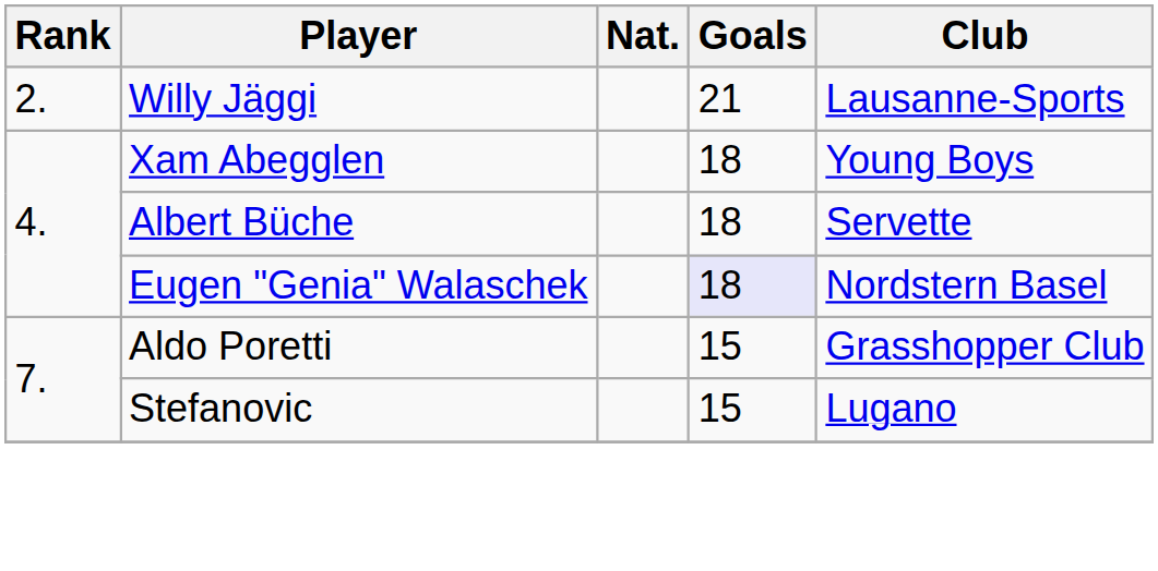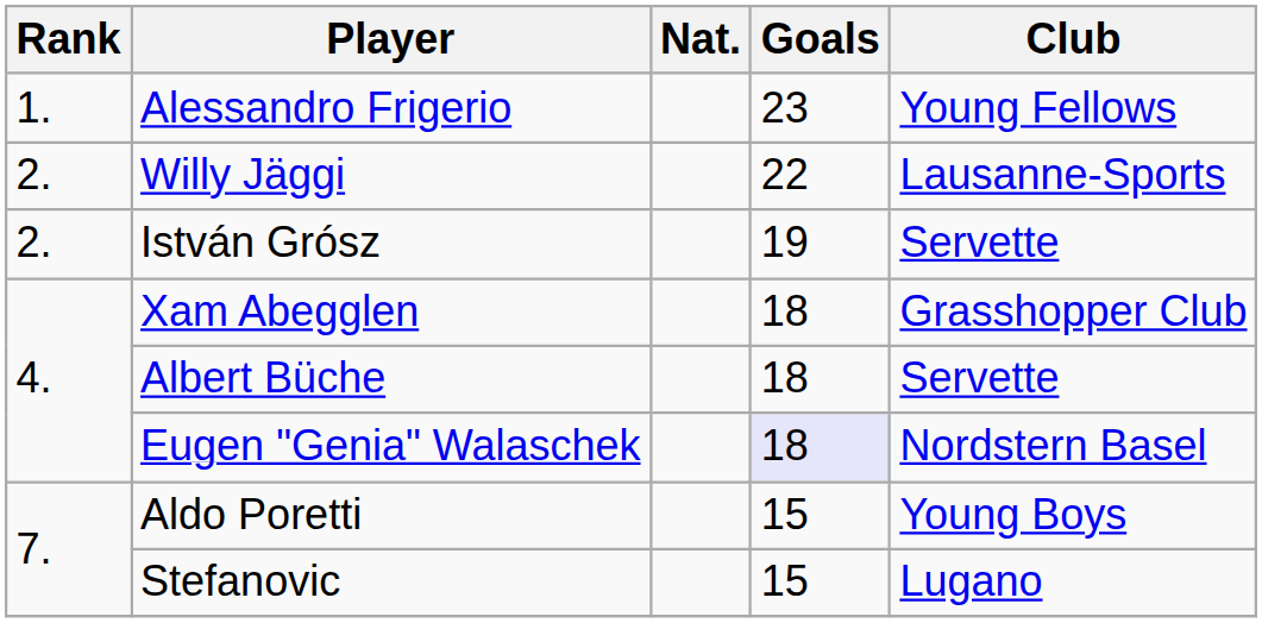+ row: 1. | Alessandro Frigerio | 23 | Young Fellows
Willy Jäggi | Goals: 21 -> 22
+ row: 2. | István Grósz | 19 | Servette
Xam Abegglen | Club: Young Boys -> Grasshopper Club
Aldo Poretti | Club: Grasshopper Club -> Young Boys
